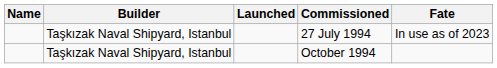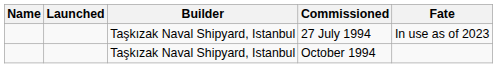columns swapped: Builder <-> Launched
